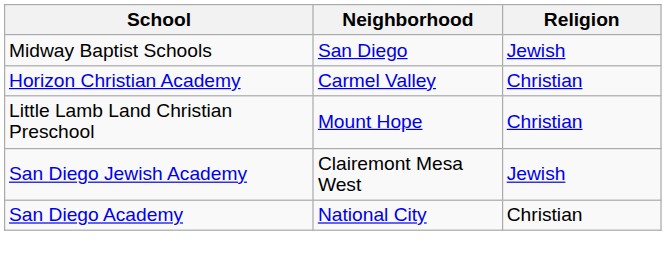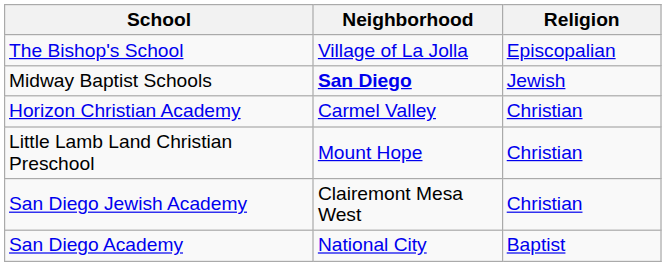+ row: The Bishop's School | Village of La Jolla | Episcopalian
Midway Baptist Schools | Neighborhood: normal -> bold
San Diego Jewish Academy | Religion: Jewish -> Christian
San Diego Academy | Religion: Christian -> Baptist
